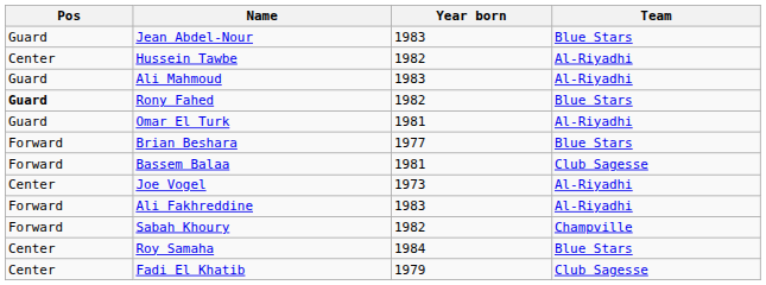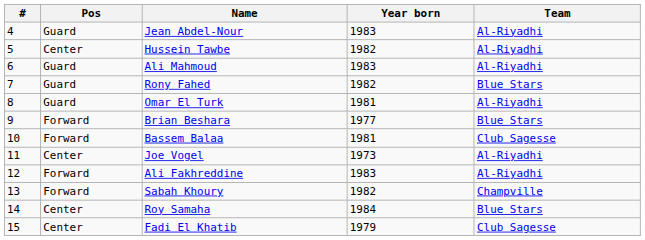+ column: # | 4 | 5 | 6 | 7 | 8 | 9 | 10 | 11 | 12 | 13 | 14 | 15
Jean Abdel-Nour | Team: Blue Stars -> Al-Riyadhi
Rony Fahed | Pos: bold -> normal
